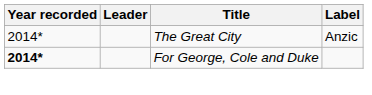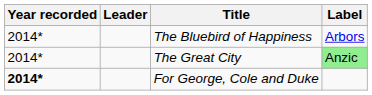+ row: 2014* | The Bluebird of Happiness | Arbors
The Great City | Label: no background -> lightgreen background
